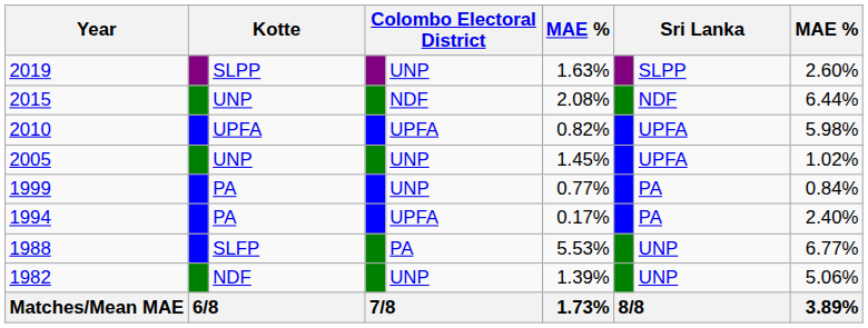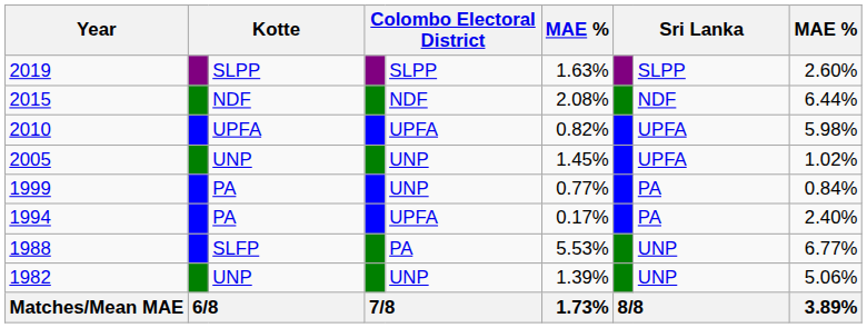2019 | column 5: UNP -> SLPP
2015 | column 3: UNP -> NDF
1982 | column 3: NDF -> UNP
